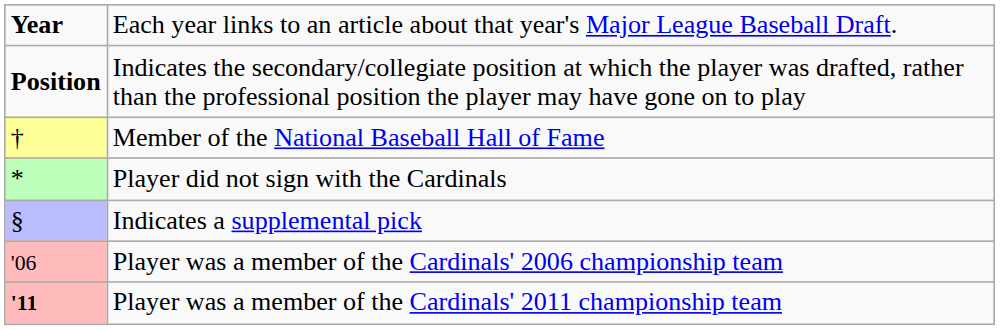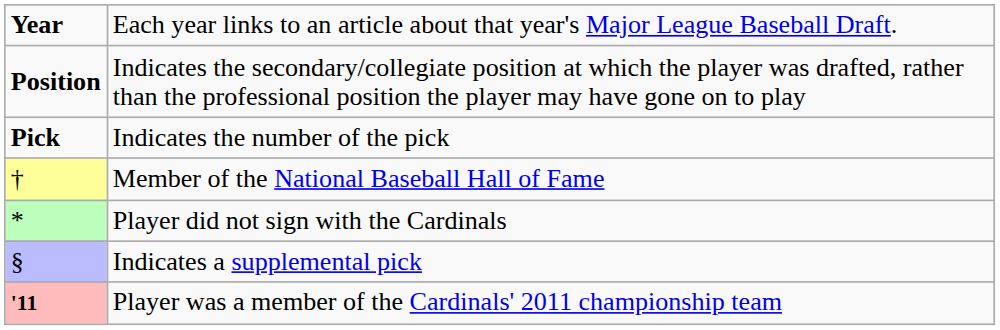+ row: Pick | Indicates the number of the pick
- row: '06 | Player was a member of the Cardinals' 2006 championship team
